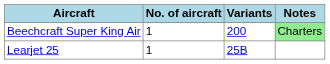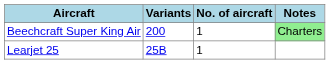columns swapped: No. of aircraft <-> Variants
